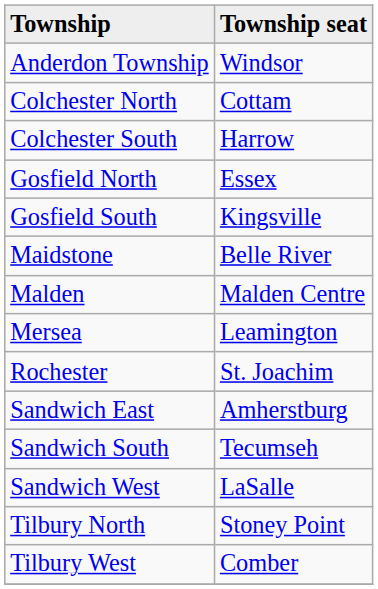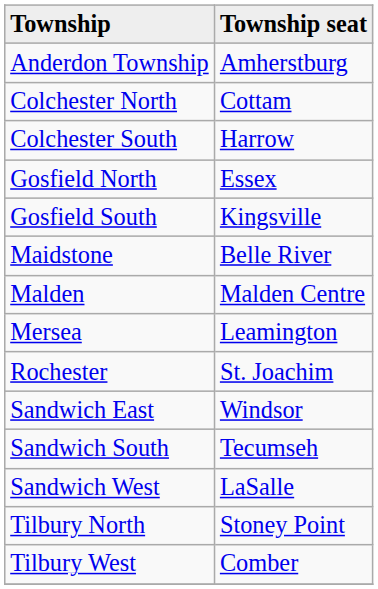Anderdon Township | Township seat: Windsor -> Amherstburg
Sandwich East | Township seat: Amherstburg -> Windsor
